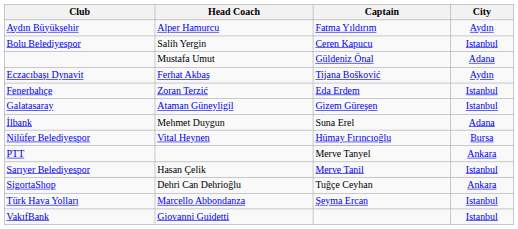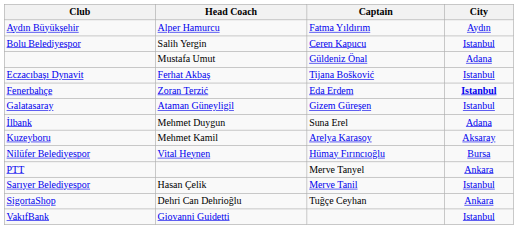Eczacıbaşı Dynavit | City: Aydın -> Istanbul
Fenerbahçe | City: normal -> bold
+ row: Kuzeyboru | Mehmet Kamil | Arelya Karasoy | Aksaray
- row: Türk Hava Yolları | Marcello Abbondanza | Şeyma Ercan | Istanbul
